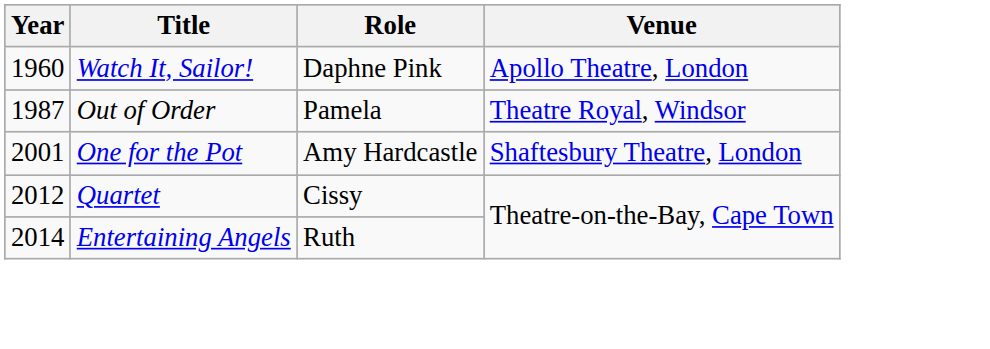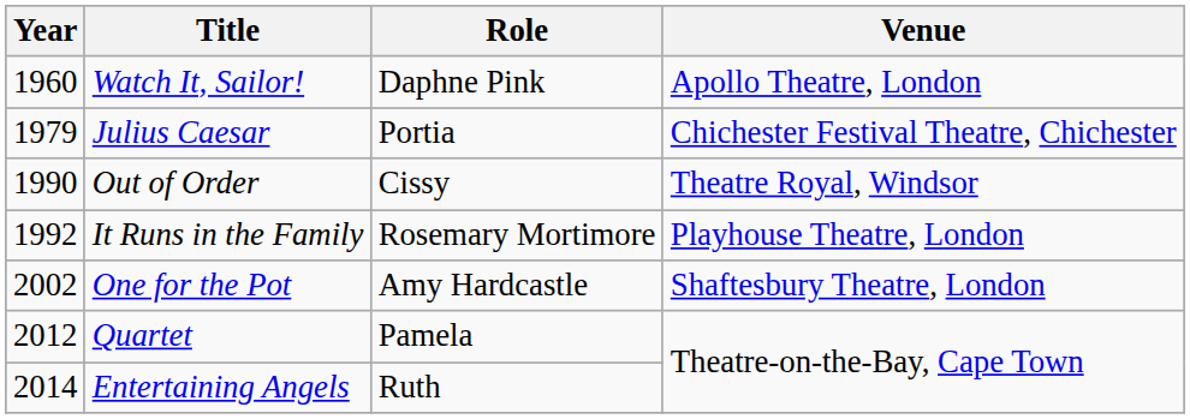+ row: 1979 | Julius Caesar | Portia | Chichester Festival Theatre, Chichester
Out of Order | Year: 1987 -> 1990
Out of Order | Role: Pamela -> Cissy
+ row: 1992 | It Runs in the Family | Rosemary Mortimore | Playhouse Theatre, London
One for the Pot | Year: 2001 -> 2002
Quartet | Role: Cissy -> Pamela
